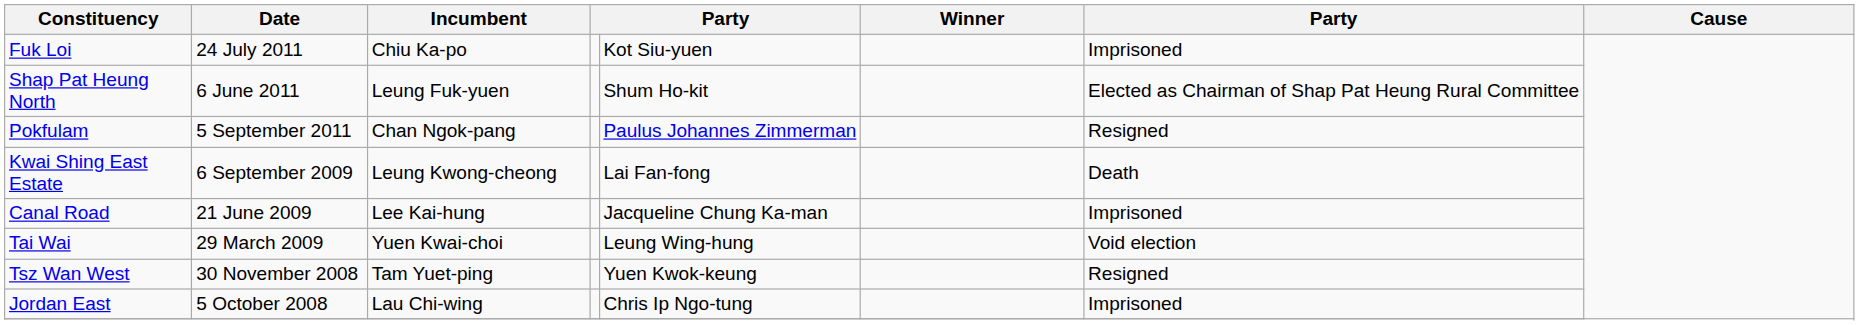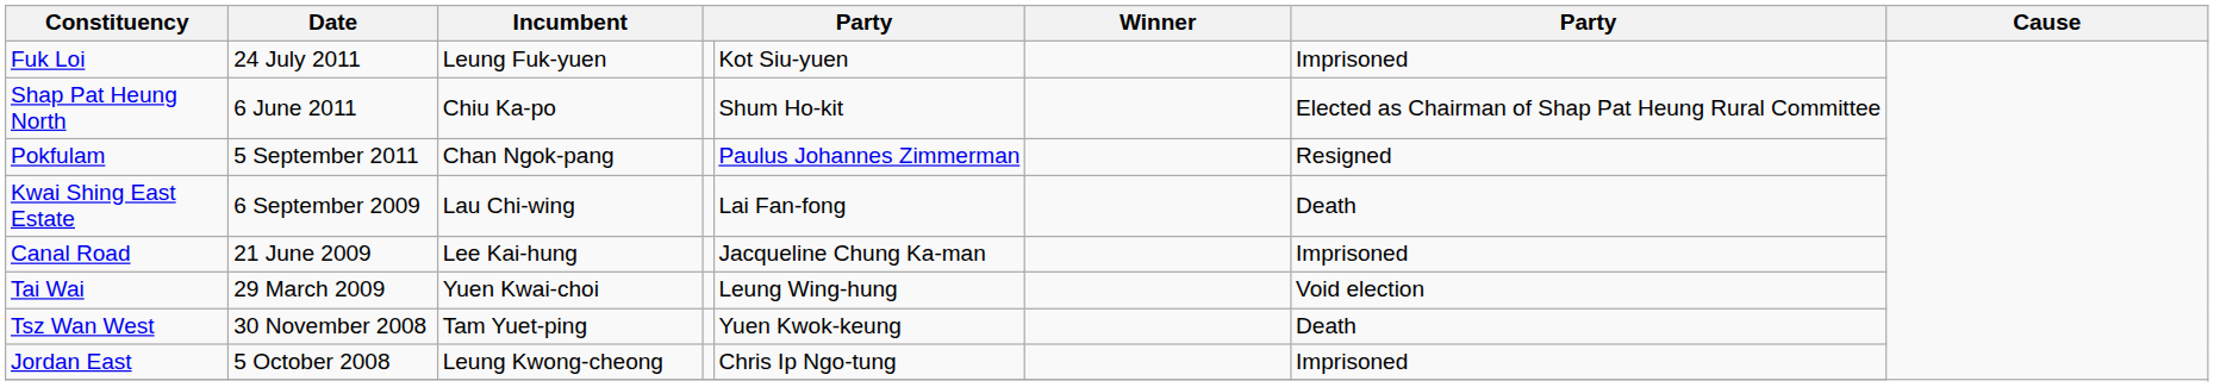Fuk Loi | Incumbent: Chiu Ka-po -> Leung Fuk-yuen
Shap Pat Heung North | Incumbent: Leung Fuk-yuen -> Chiu Ka-po
Kwai Shing East Estate | Incumbent: Leung Kwong-cheong -> Lau Chi-wing
Tsz Wan West | column 7: Resigned -> Death
Jordan East | Incumbent: Lau Chi-wing -> Leung Kwong-cheong
